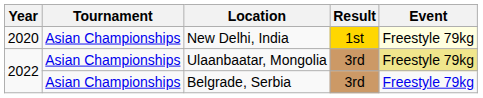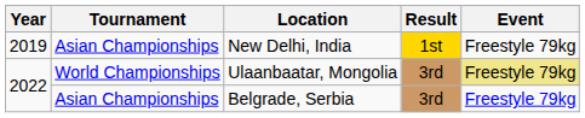New Delhi, India | Year: 2020 -> 2019
New Delhi, India | Event: lightyellow background -> no background
Ulaanbaatar, Mongolia | Tournament: Asian Championships -> World Championships
